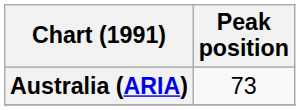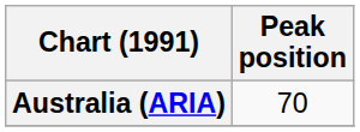Australia (ARIA) | Peak position: 73 -> 70
